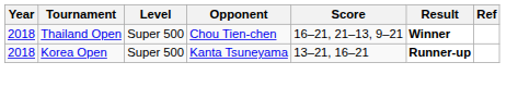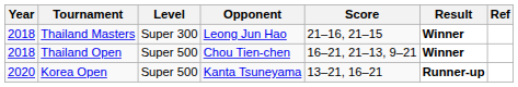+ row: 2018 | Thailand Masters | Super 300 | Leong Jun Hao | 21–16, 21–15 | Winner
Korea Open | Year: 2018 -> 2020
